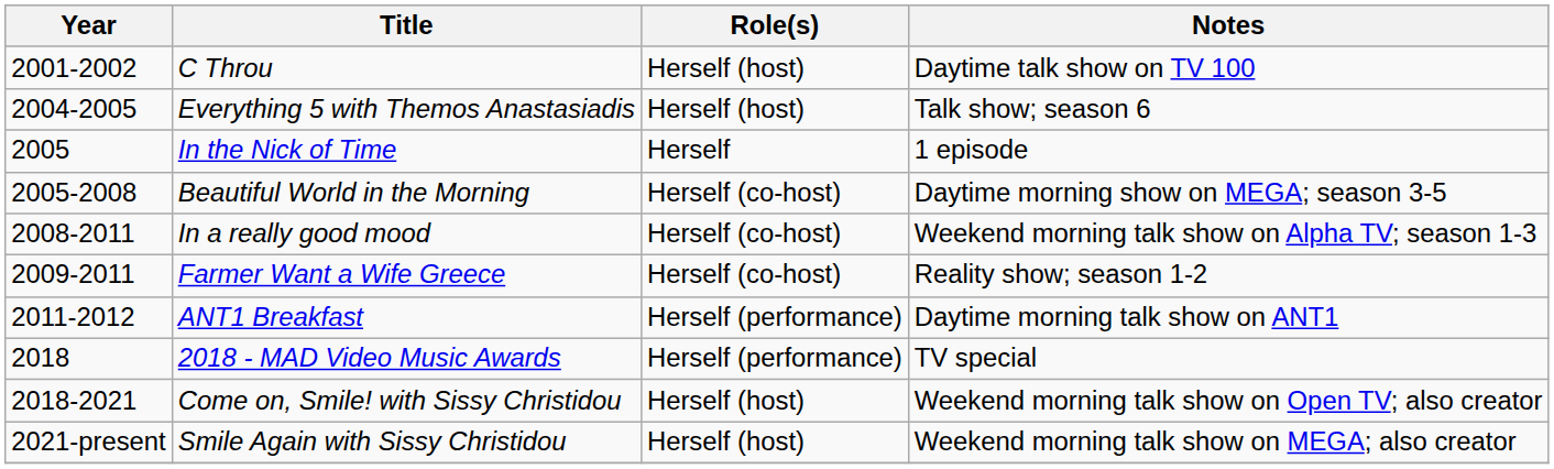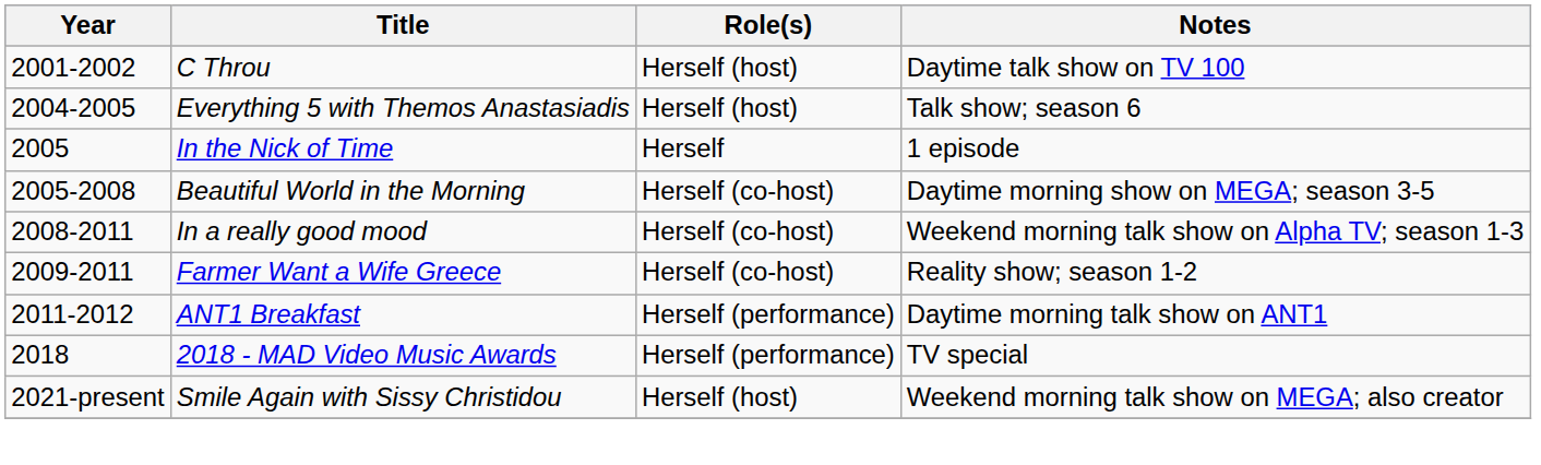- row: 2018-2021 | Come on, Smile! with Sissy Christidou | Herself (host) | Weekend morning talk show on Open TV; also creator
